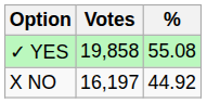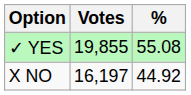✓ YES | Votes: 19,858 -> 19,855
